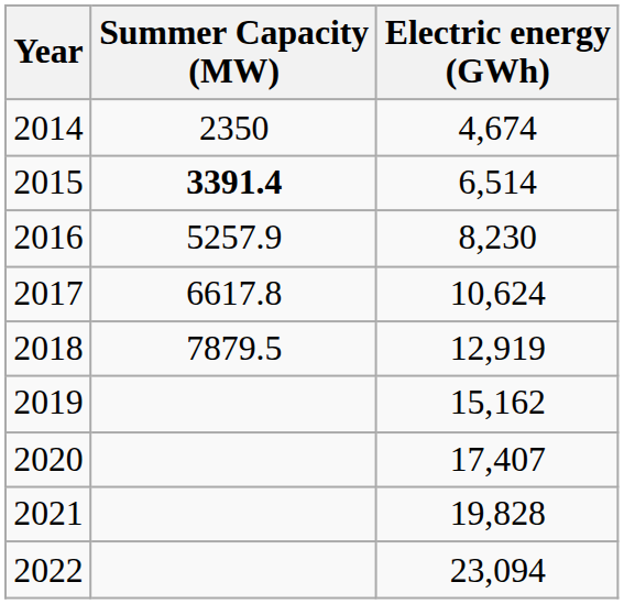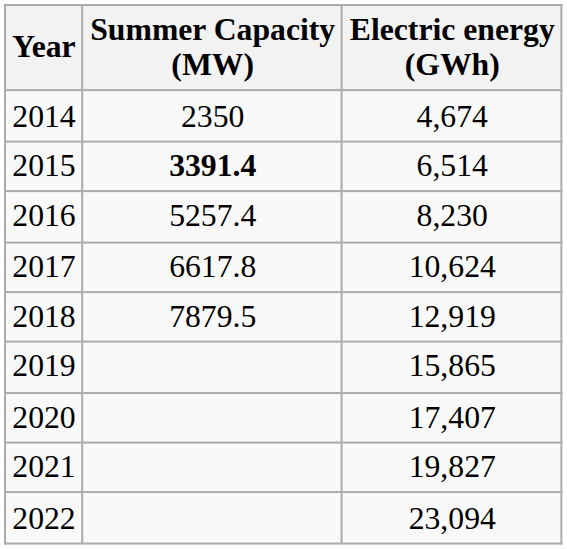2016 | Summer Capacity (MW): 5257.9 -> 5257.4
2019 | Electric energy (GWh): 15,162 -> 15,865
2021 | Electric energy (GWh): 19,828 -> 19,827
